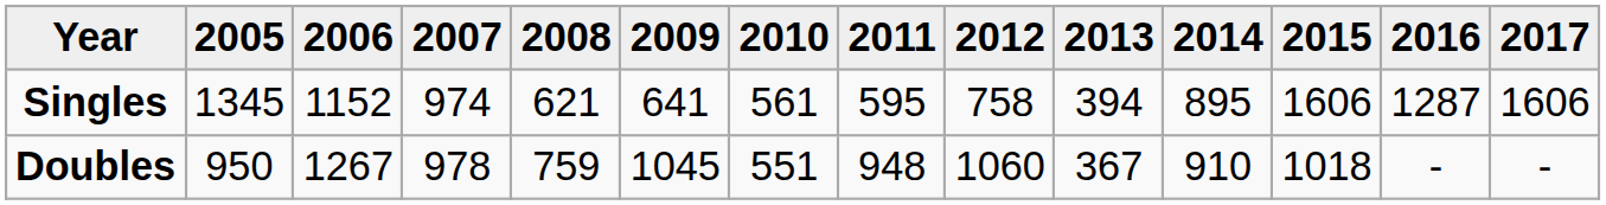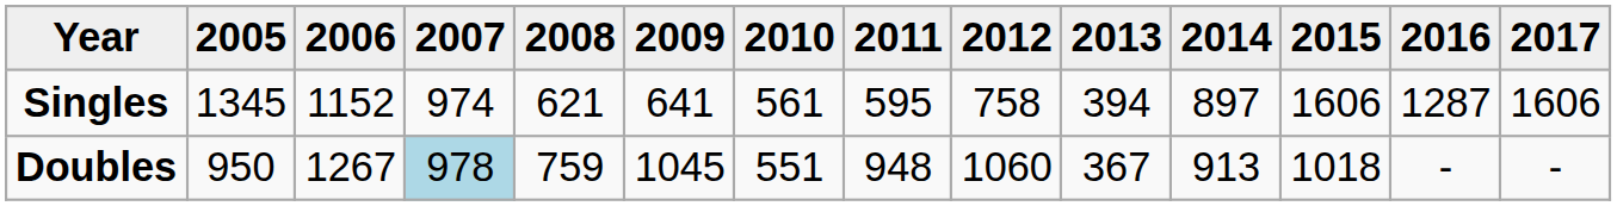Singles | 2014: 895 -> 897
Doubles | 2007: no background -> lightblue background
Doubles | 2014: 910 -> 913
